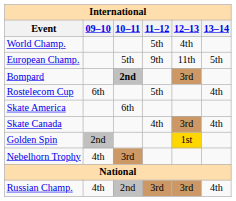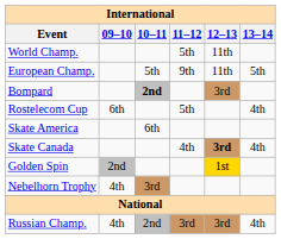World Champ. | 12–13: 4th -> 11th
Skate Canada | 12–13: normal -> bold
